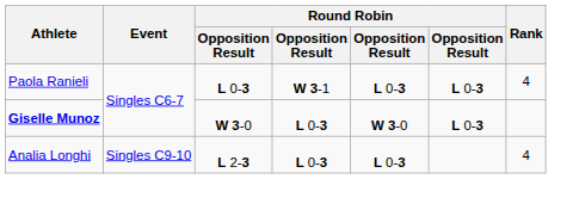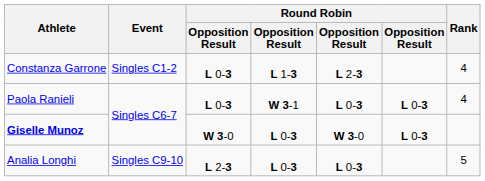+ row: Constanza Garrone | Singles C1-2 | L 0-3 | L 1-3 | L 2-3 | 4
Analia Longhi | Rank: 4 -> 5
